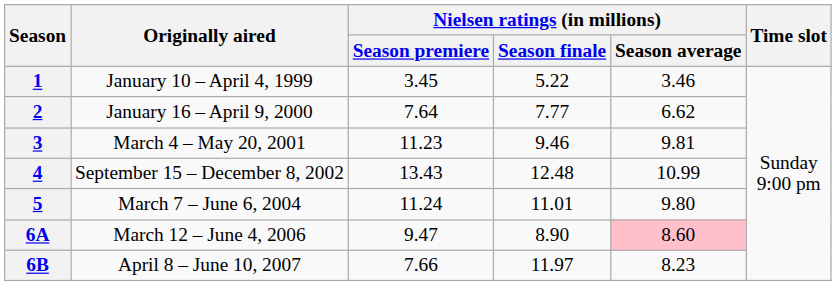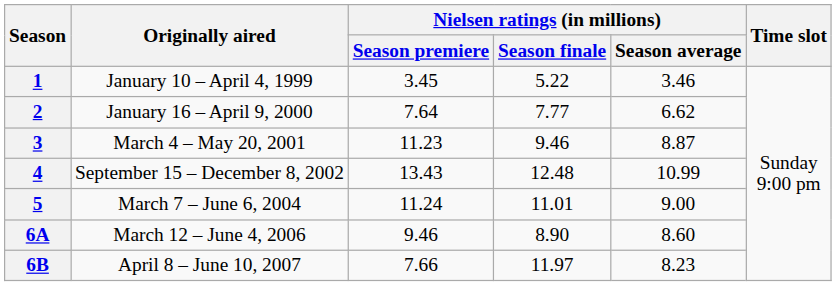3 | Nielsen ratings (in millions) / Season average: 9.81 -> 8.87
5 | Nielsen ratings (in millions) / Season average: 9.80 -> 9.00
6A | Nielsen ratings (in millions) / Season premiere: 9.47 -> 9.46
6A | Nielsen ratings (in millions) / Season average: pink background -> no background
